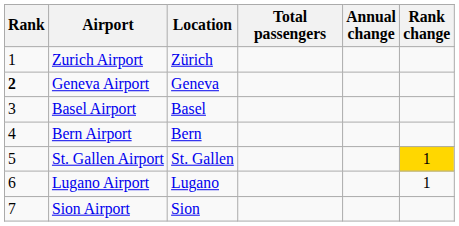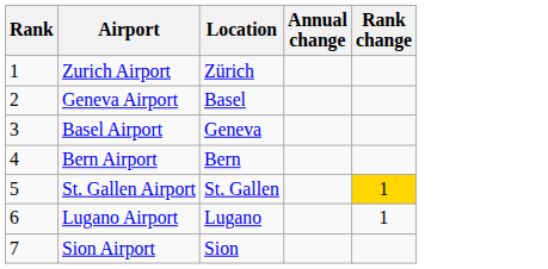- column: Total passengers
Geneva Airport | Rank: bold -> normal
Geneva Airport | Location: Geneva -> Basel
Basel Airport | Location: Basel -> Geneva
